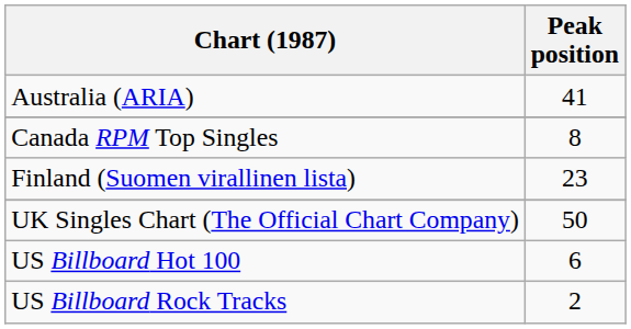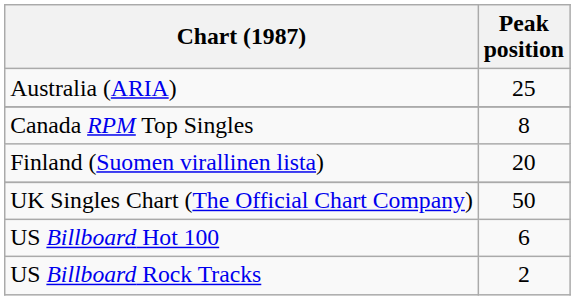Australia (ARIA) | Peak position: 41 -> 25
Finland (Suomen virallinen lista) | Peak position: 23 -> 20
